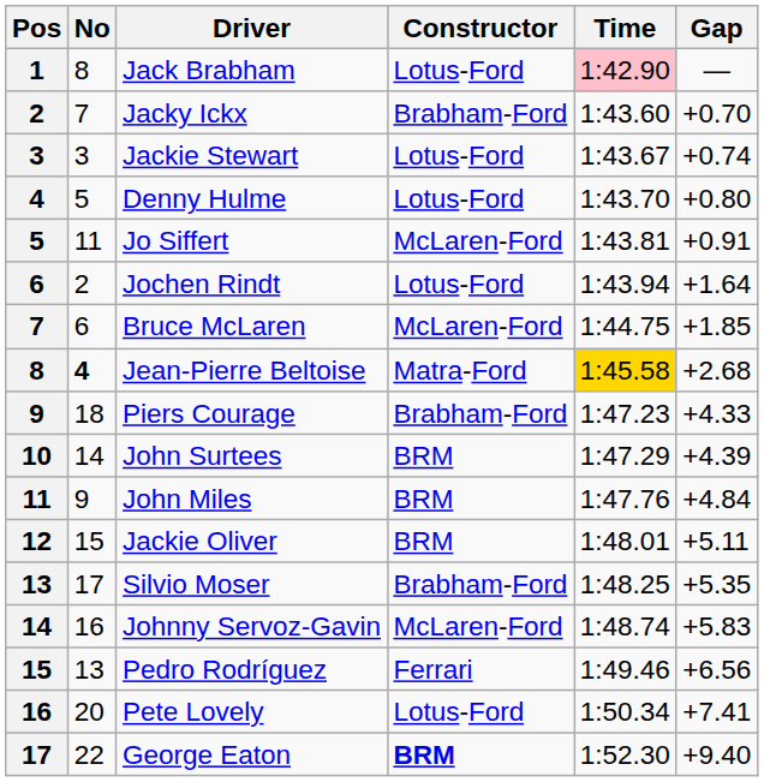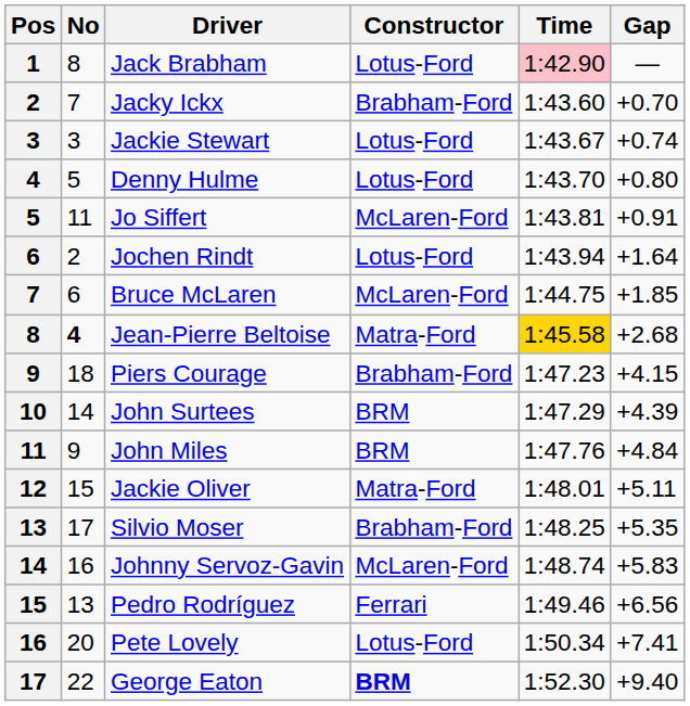Piers Courage | Gap: +4.33 -> +4.15
Jackie Oliver | Constructor: BRM -> Matra-Ford
